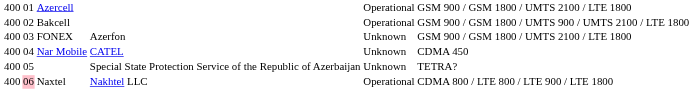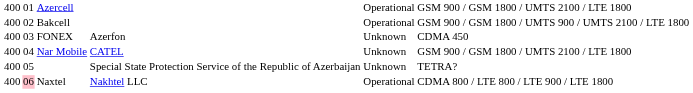FONEX | column 6: GSM 900 / GSM 1800 / UMTS 2100 / LTE 1800 -> CDMA 450
Nar Mobile | column 6: CDMA 450 -> GSM 900 / GSM 1800 / UMTS 2100 / LTE 1800
